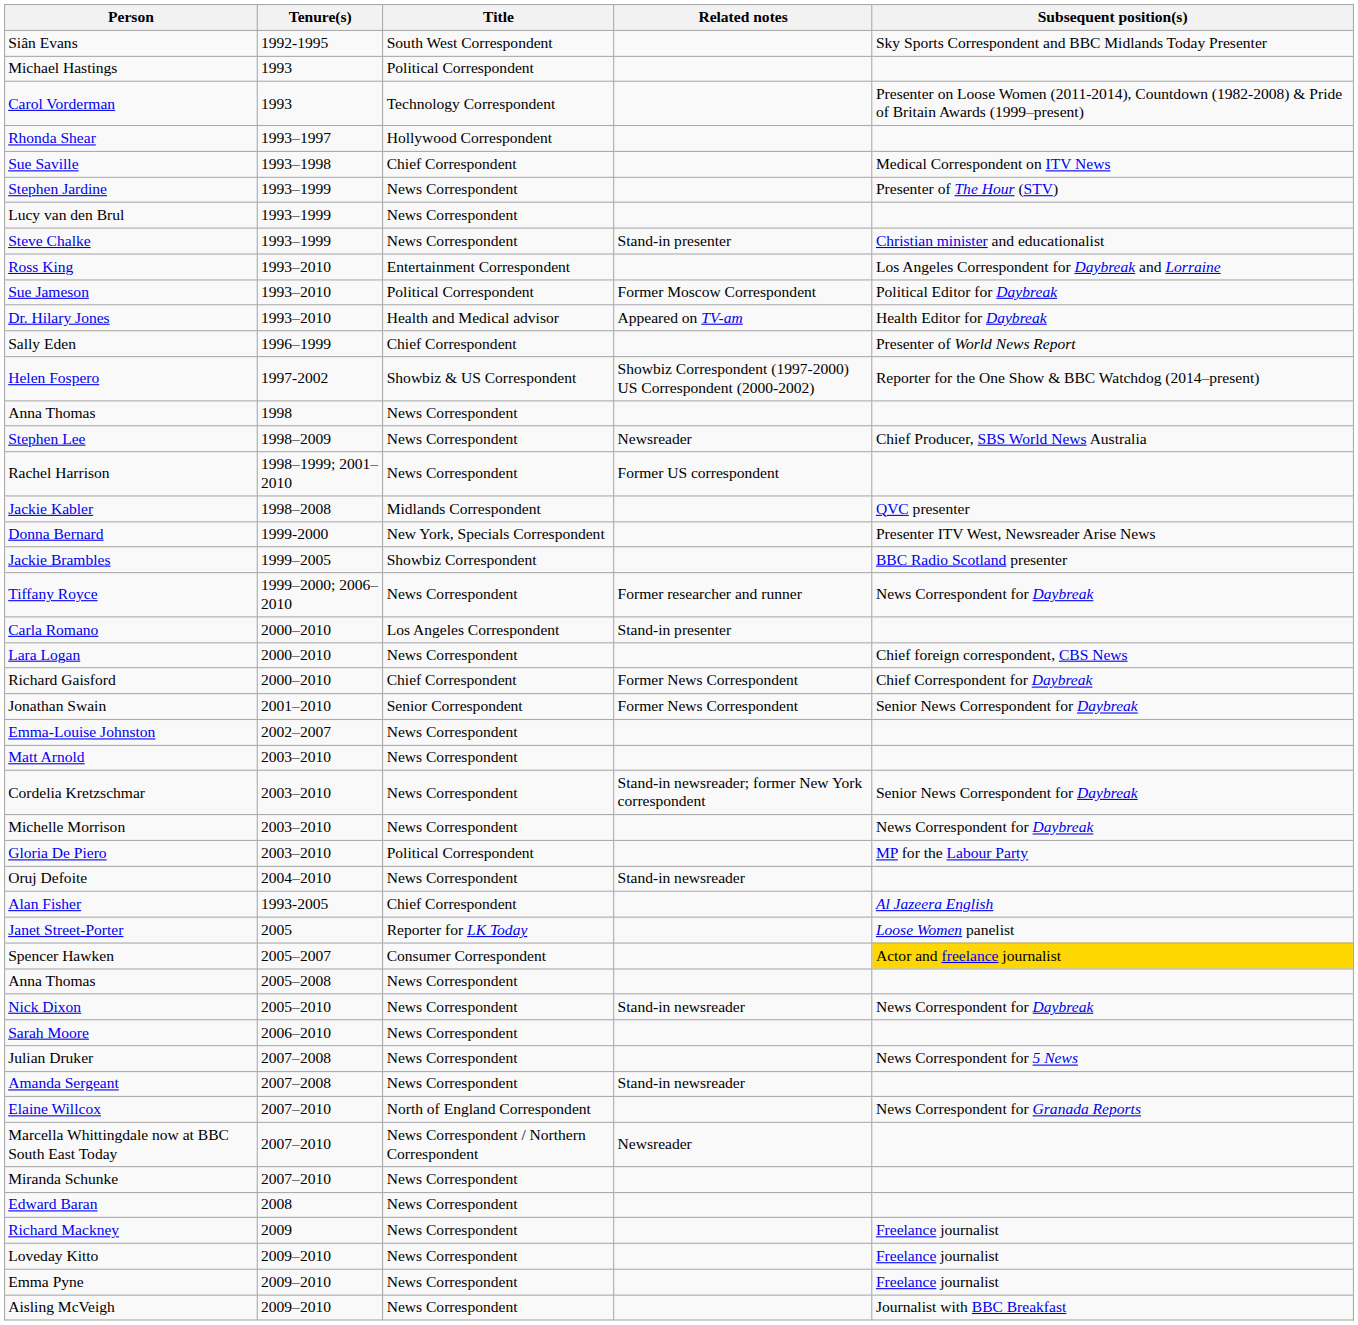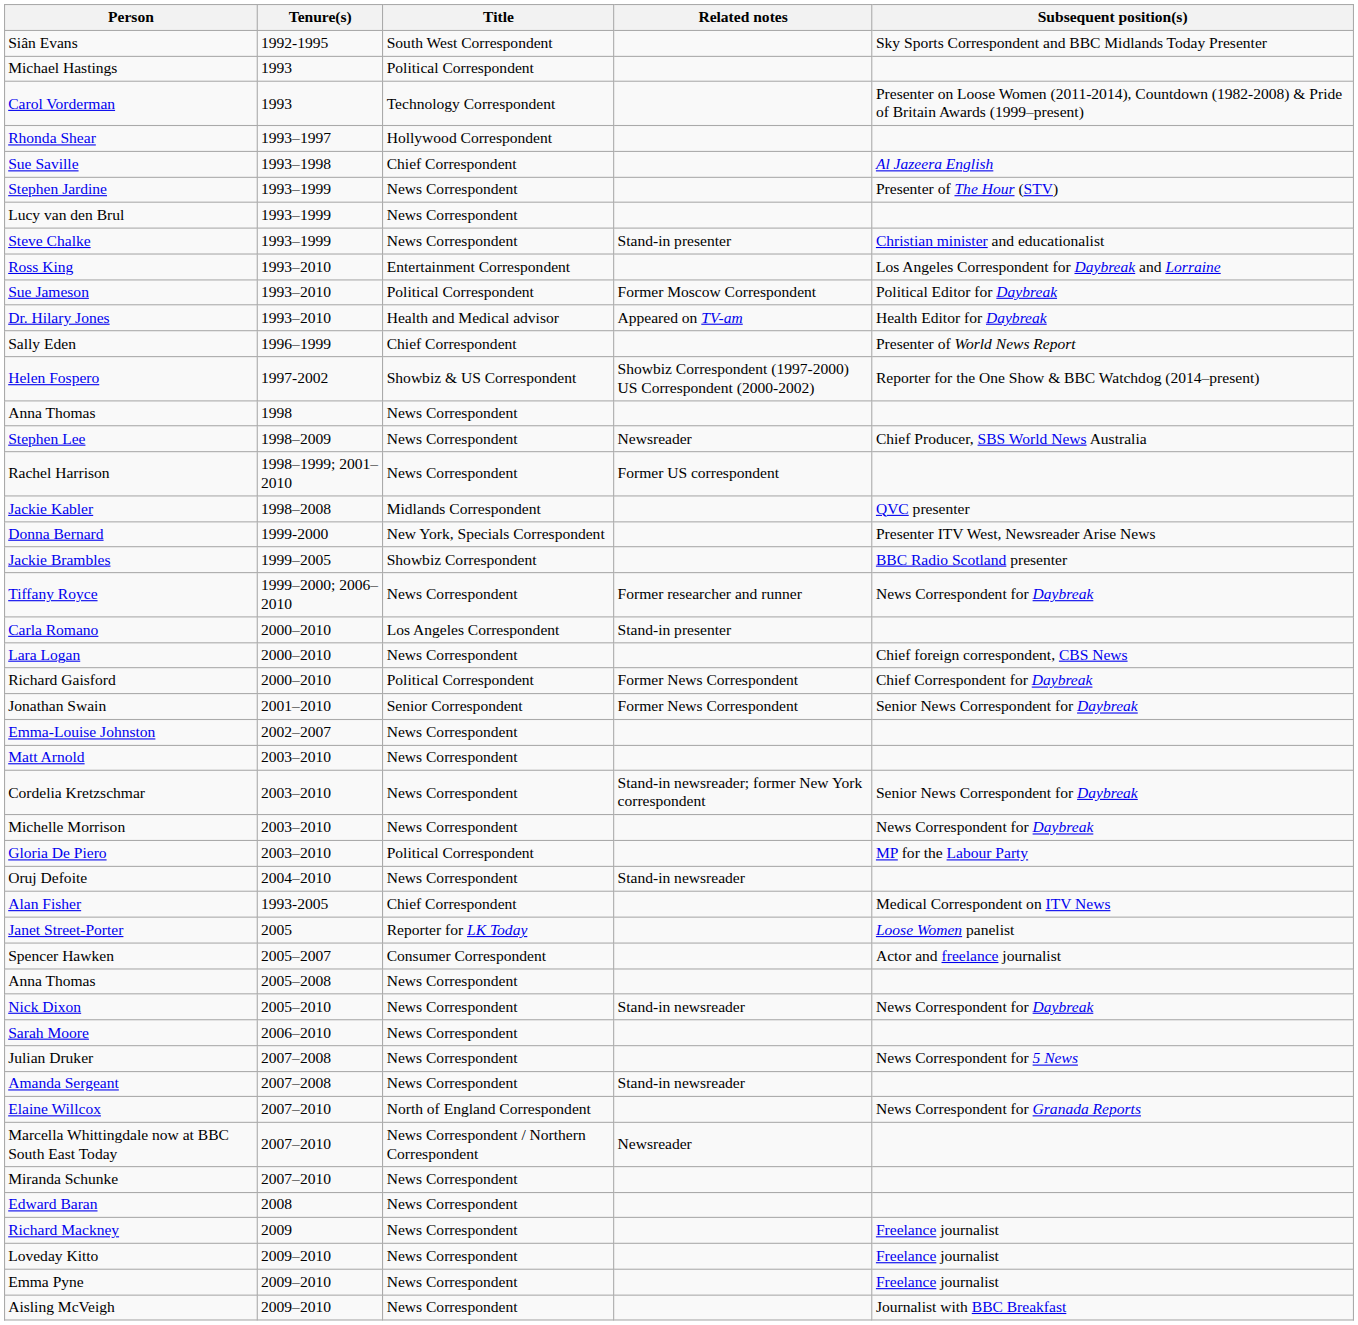Sue Saville | Subsequent position(s): Medical Correspondent on ITV News -> Al Jazeera English
Richard Gaisford | Title: Chief Correspondent -> Political Correspondent
Alan Fisher | Subsequent position(s): Al Jazeera English -> Medical Correspondent on ITV News
Spencer Hawken | Subsequent position(s): gold background -> no background
